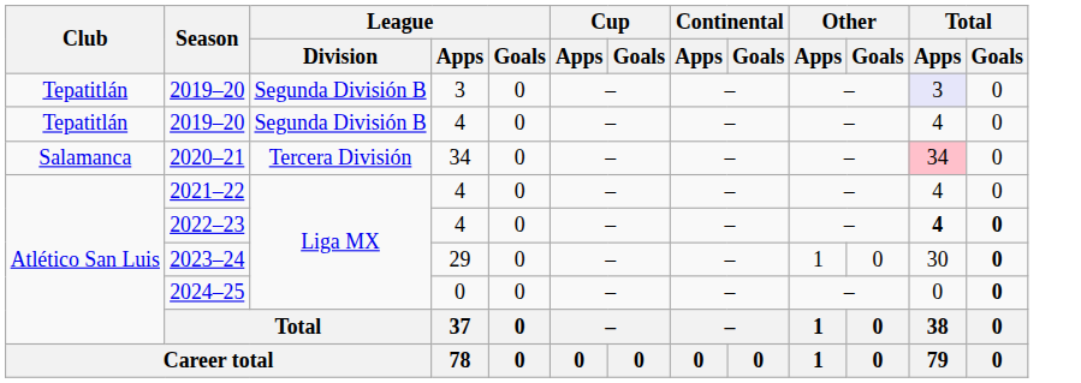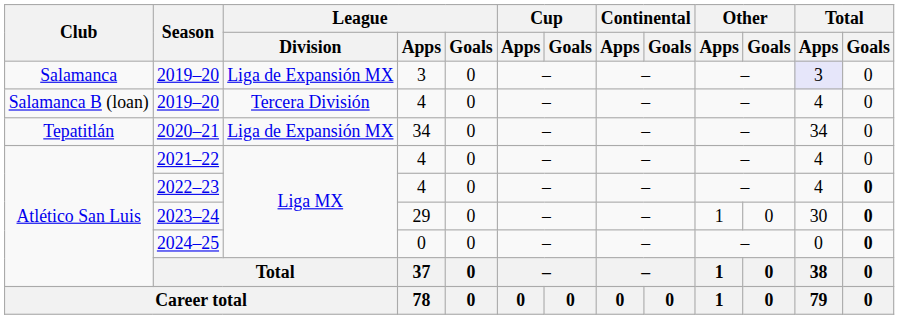2019–20 / 3 | Club: Tepatitlán -> Salamanca
2019–20 / 3 | League / Division: Segunda División B -> Liga de Expansión MX
2019–20 / 4 | Club: Tepatitlán -> Salamanca B (loan)
2019–20 / 4 | League / Division: Segunda División B -> Tercera División
2020–21 | Club: Salamanca -> Tepatitlán
2020–21 | League / Division: Tercera División -> Liga de Expansión MX
2020–21 | Total / Apps: pink background -> no background
2022–23 | Total / Apps: bold -> normal
